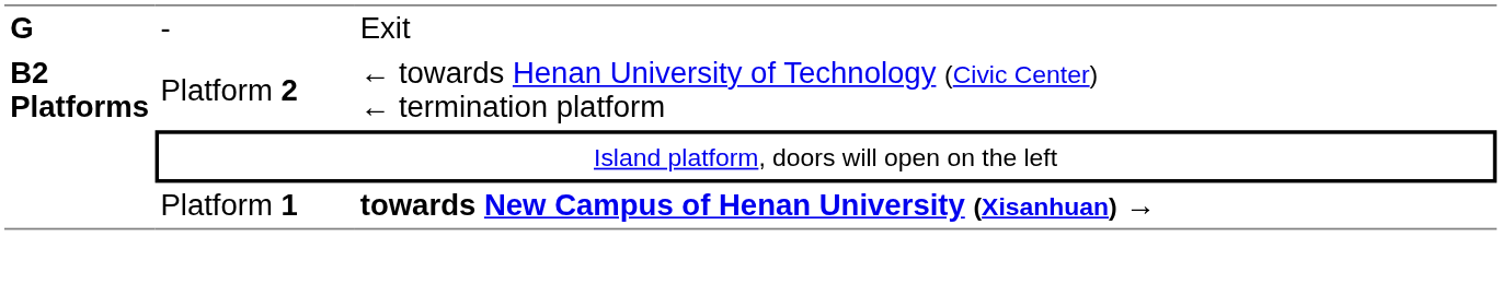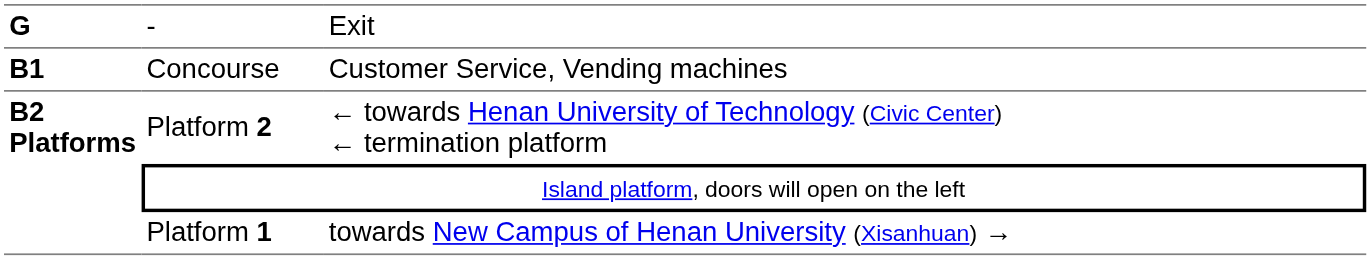+ row: B1 | Concourse | Customer Service, Vending machines
Platform 1 | column 3: bold -> normal
